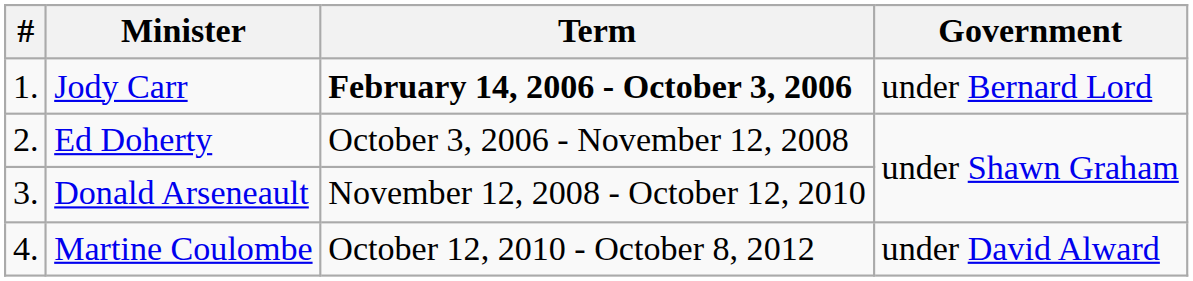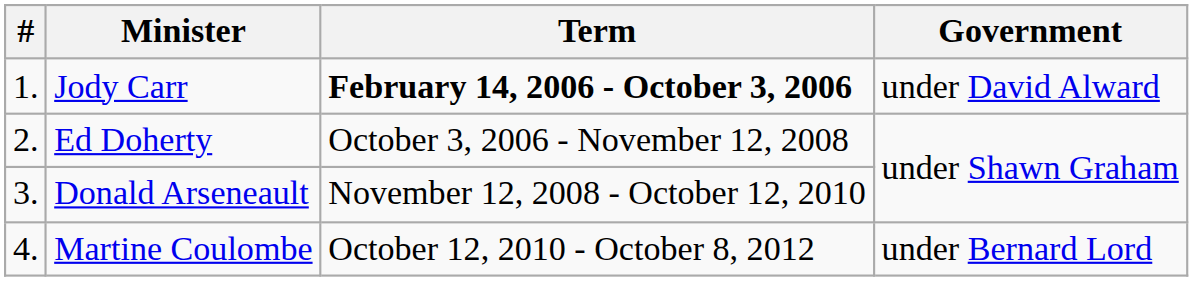Jody Carr | Government: under Bernard Lord -> under David Alward
Martine Coulombe | Government: under David Alward -> under Bernard Lord
